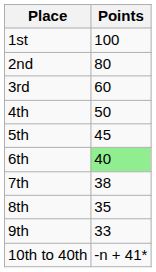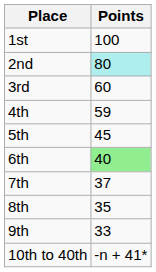2nd | Points: no background -> paleturquoise background
4th | Points: 50 -> 59
7th | Points: 38 -> 37
